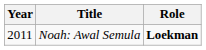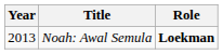Noah: Awal Semula | Year: 2011 -> 2013
